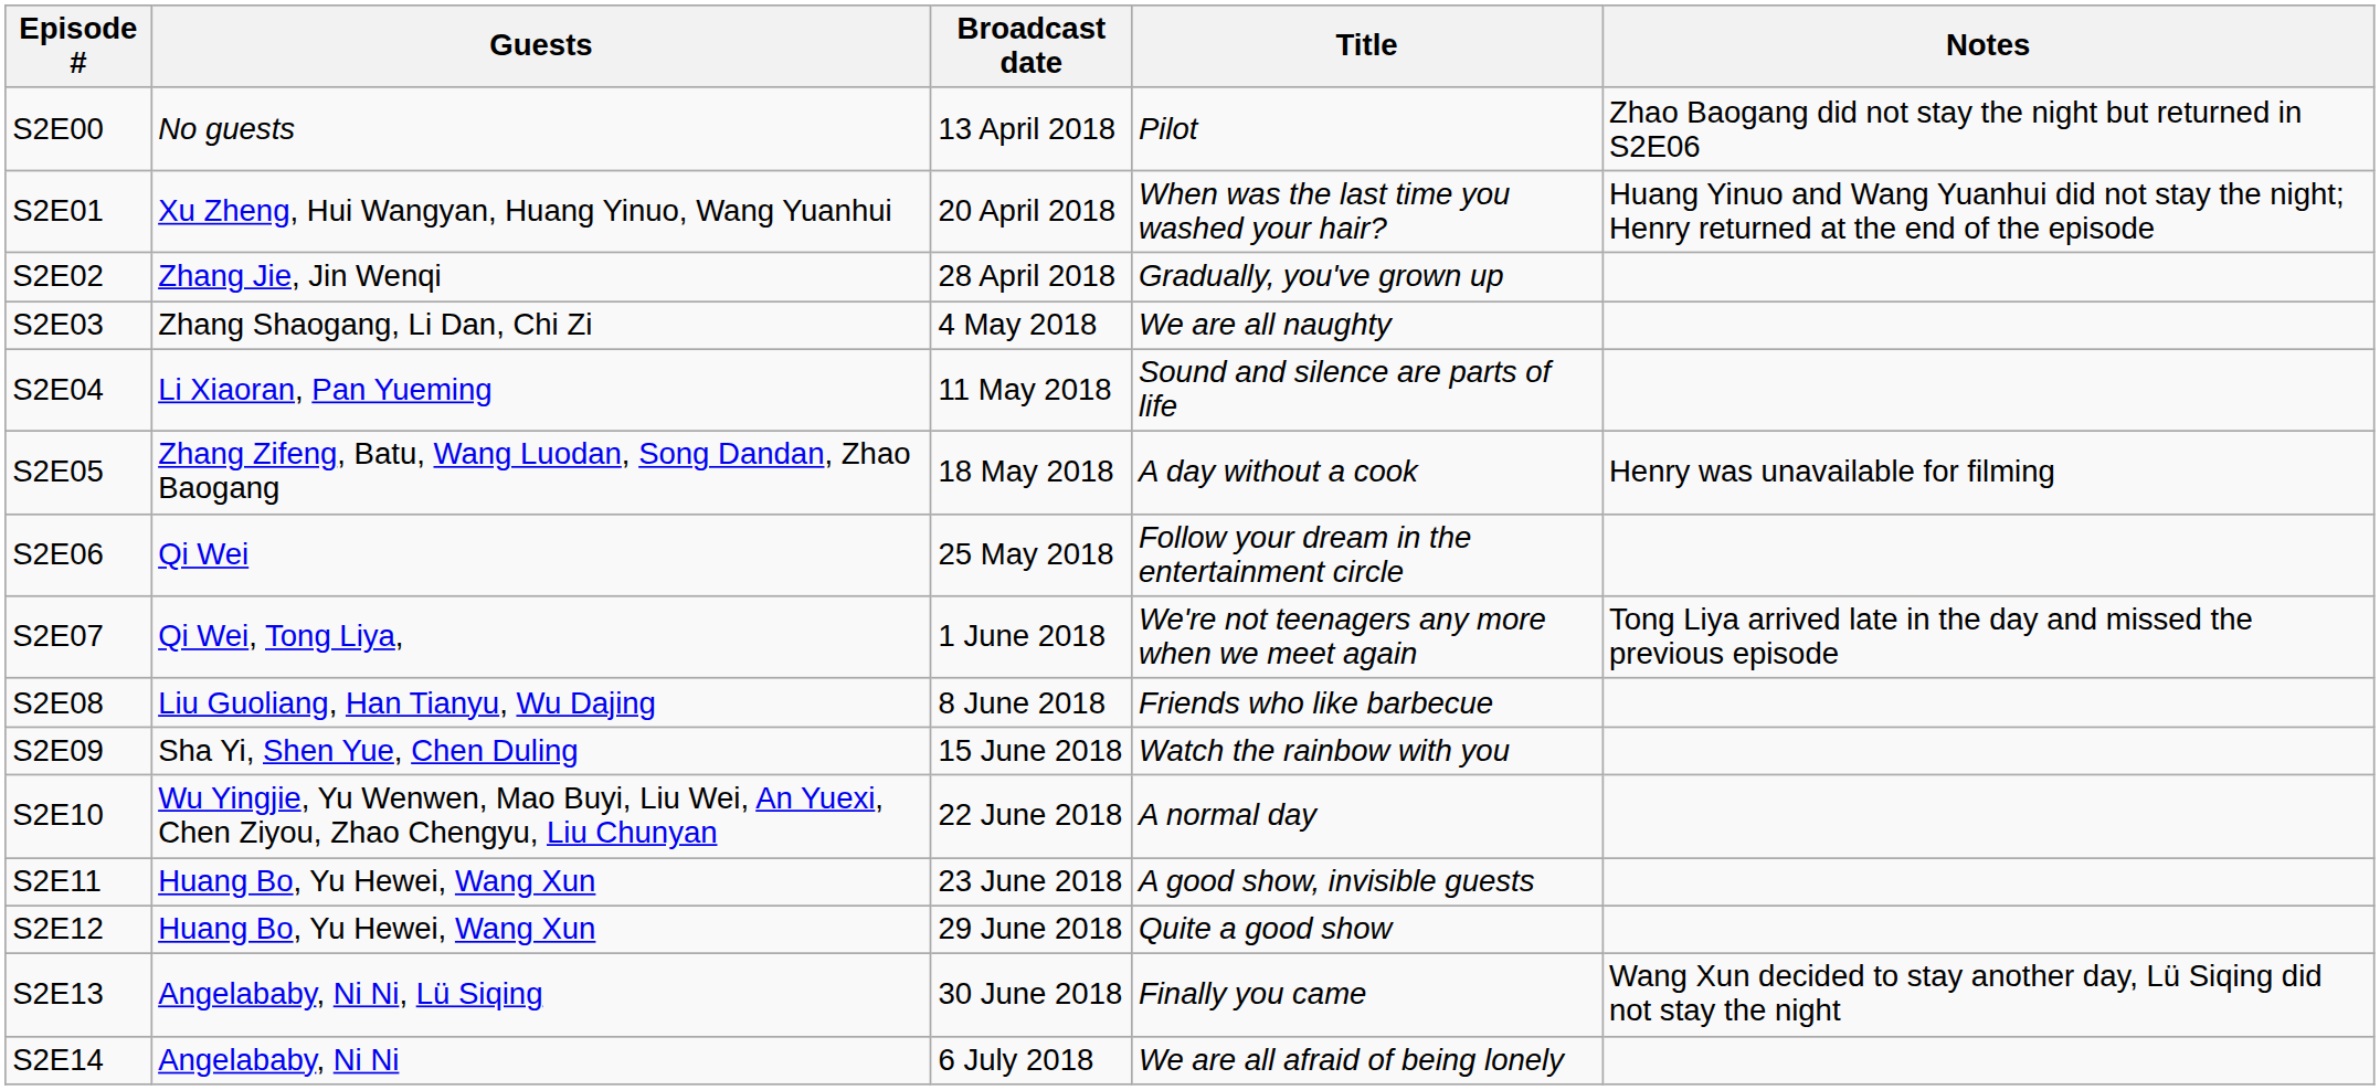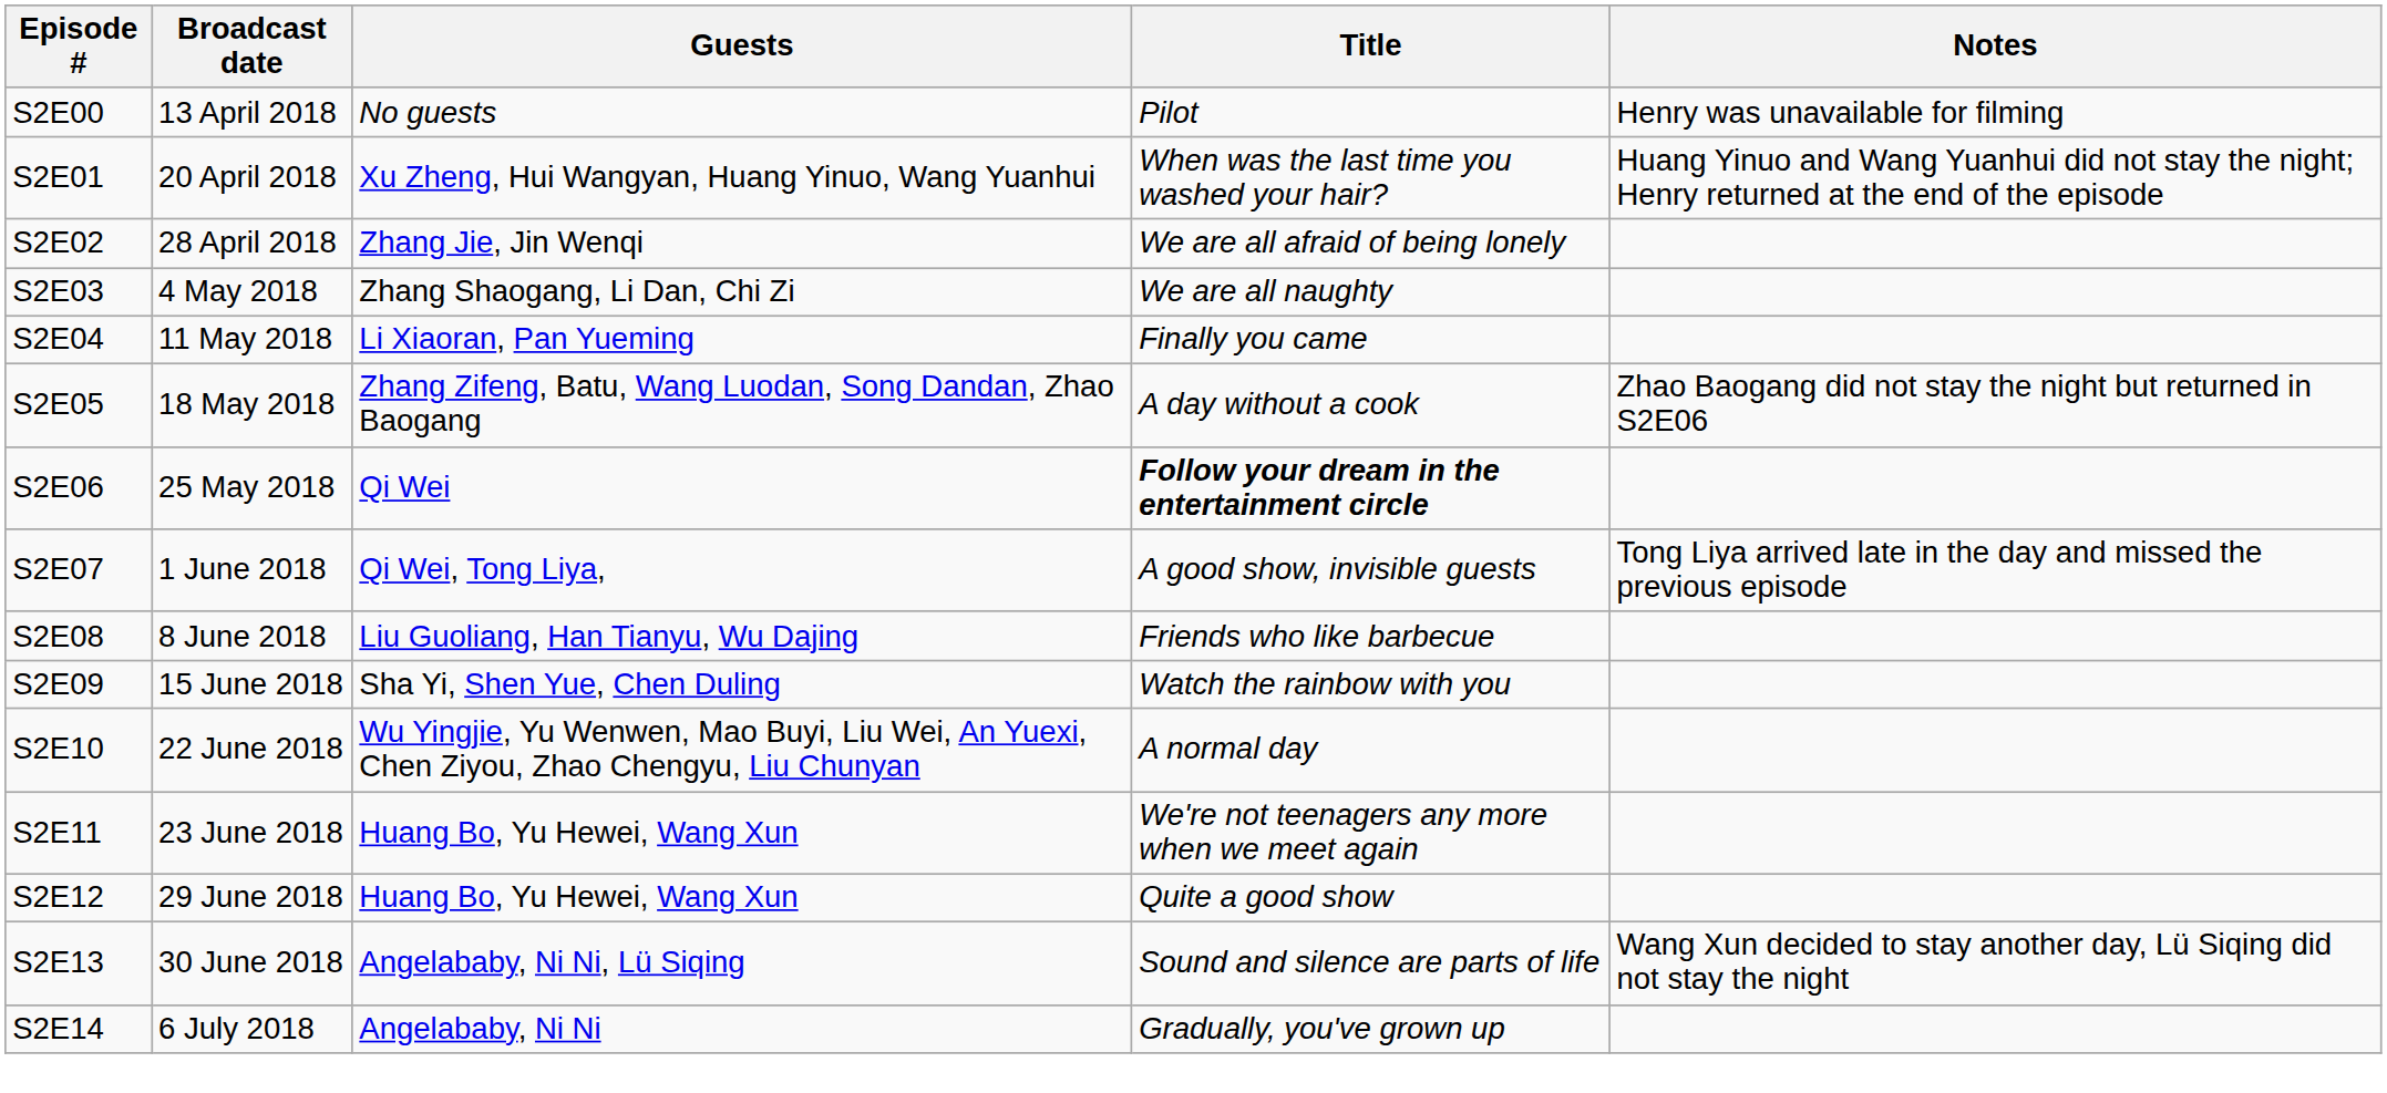columns swapped: Broadcast date <-> Guests
S2E00 | Notes: Zhao Baogang did not stay the night but returned in S2E06 -> Henry was unavailable for filming
S2E02 | Title: Gradually, you've grown up -> We are all afraid of being lonely
S2E04 | Title: Sound and silence are parts of life -> Finally you came
S2E05 | Notes: Henry was unavailable for filming -> Zhao Baogang did not stay the night but returned in S2E06
S2E06 | Title: normal -> bold
S2E07 | Title: We're not teenagers any more when we meet again -> A good show, invisible guests
S2E11 | Title: A good show, invisible guests -> We're not teenagers any more when we meet again
S2E13 | Title: Finally you came -> Sound and silence are parts of life
S2E14 | Title: We are all afraid of being lonely -> Gradually, you've grown up
